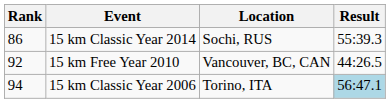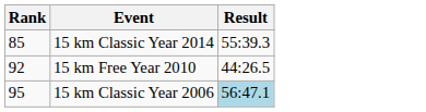- column: Location | Sochi, RUS | Vancouver, BC, CAN | Torino, ITA
15 km Classic Year 2014 | Rank: 86 -> 85
15 km Classic Year 2006 | Rank: 94 -> 95
